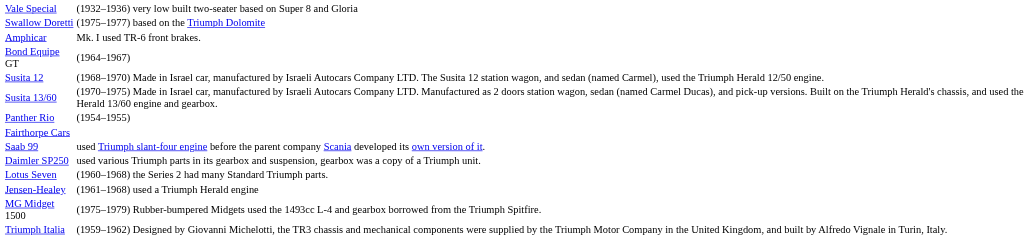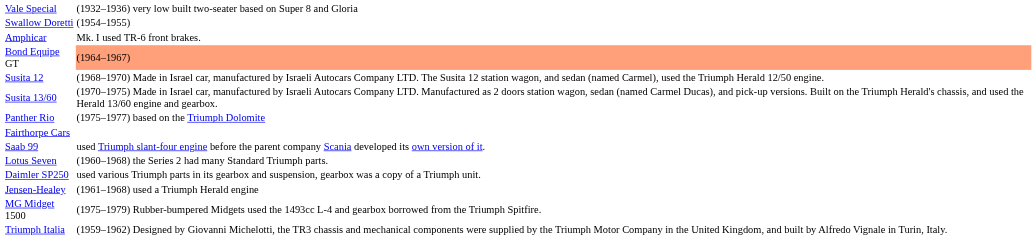Swallow Doretti | column 2: (1975–1977) based on the Triumph Dolomite -> (1954–1955)
Bond Equipe GT | column 2: no background -> lightsalmon background
Panther Rio | column 2: (1954–1955) -> (1975–1977) based on the Triumph Dolomite
rows swapped: Lotus Seven <-> Daimler SP250
